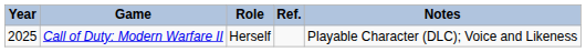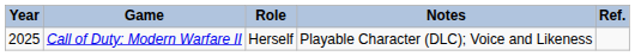columns swapped: Notes <-> Ref.
